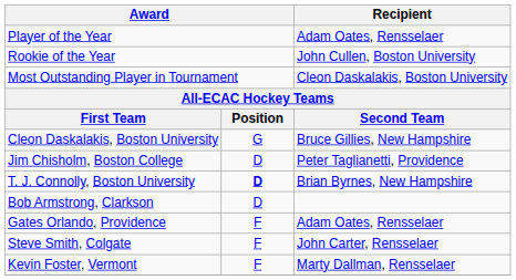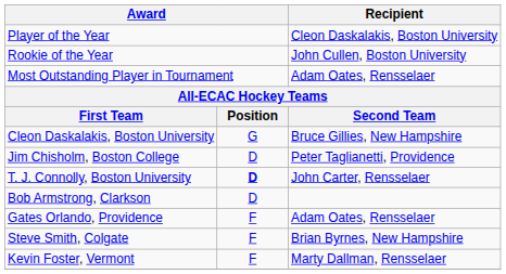Player of the Year | Recipient: Adam Oates, Rensselaer -> Cleon Daskalakis, Boston University
Most Outstanding Player in Tournament | Recipient: Cleon Daskalakis, Boston University -> Adam Oates, Rensselaer
T. J. Connolly, Boston University | Recipient: Brian Byrnes, New Hampshire -> John Carter, Rensselaer
Steve Smith, Colgate | Recipient: John Carter, Rensselaer -> Brian Byrnes, New Hampshire
